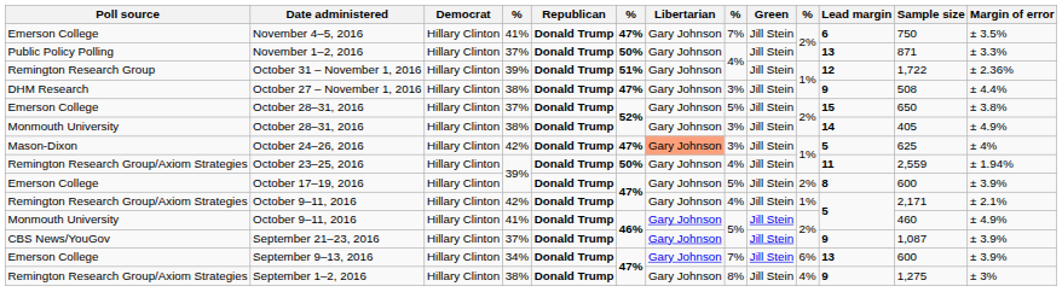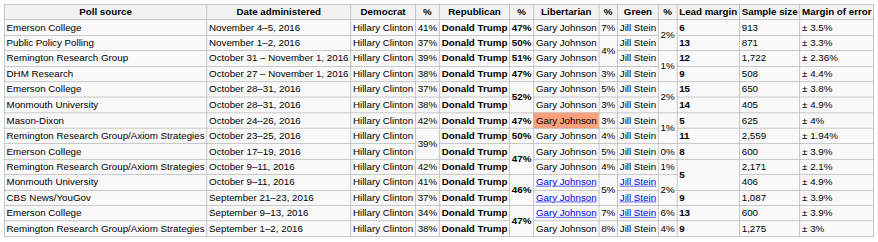November 4–5, 2016 | Sample size: 750 -> 913
October 17–19, 2016 | column 10: 2% -> 0%
Monmouth University / October 9–11, 2016 | Sample size: 460 -> 406
